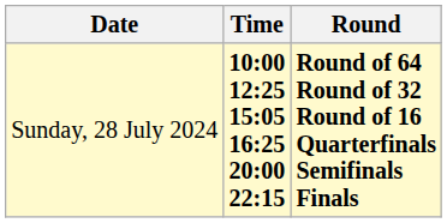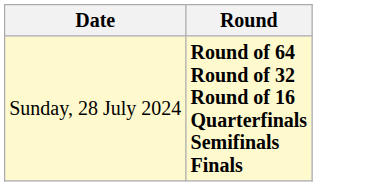- column: Time | 10:00 12:25 15:05 16:25 20:00 22:15
